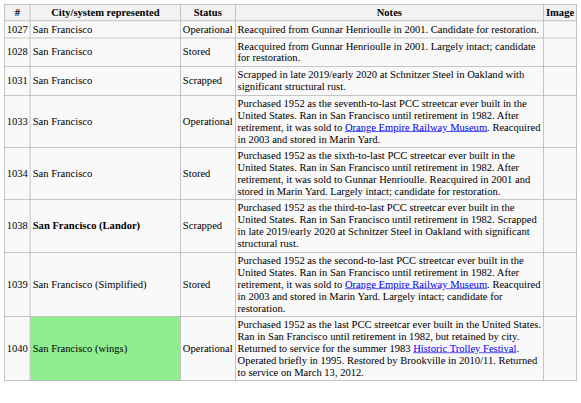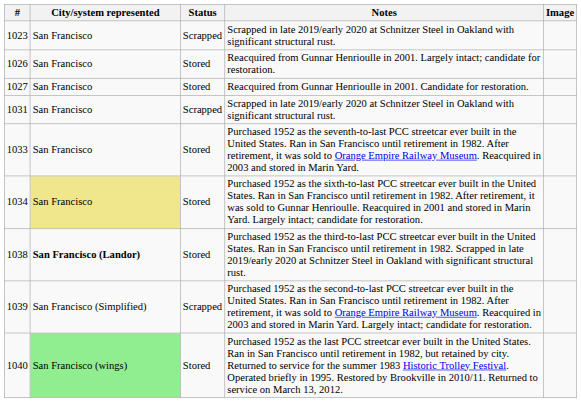+ row: 1023 | San Francisco | Scrapped | Scrapped in late 2019/early 2020 at Schnitzer Steel in Oakland with significant structural rust.
+ row: 1026 | San Francisco | Stored | Reacquired from Gunnar Henrioulle in 2001. Largely intact; candidate for restoration.
1027 | Status: Operational -> Stored
- row: 1028 | San Francisco | Stored | Reacquired from Gunnar Henrioulle in 2001. Largely intact; candidate for restoration.
1033 | Status: Operational -> Stored
1034 | City/system represented: no background -> khaki background
1038 | Status: Scrapped -> Stored
1039 | Status: Stored -> Scrapped
1040 | Status: Operational -> Stored
